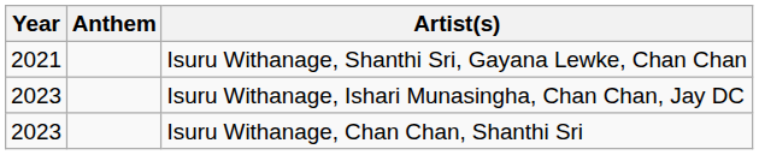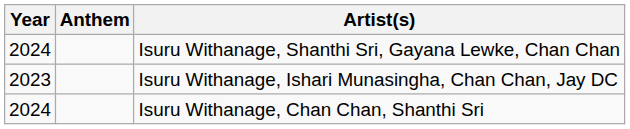Isuru Withanage, Shanthi Sri, Gayana Lewke, Chan Chan | Year: 2021 -> 2024
Isuru Withanage, Chan Chan, Shanthi Sri | Year: 2023 -> 2024
